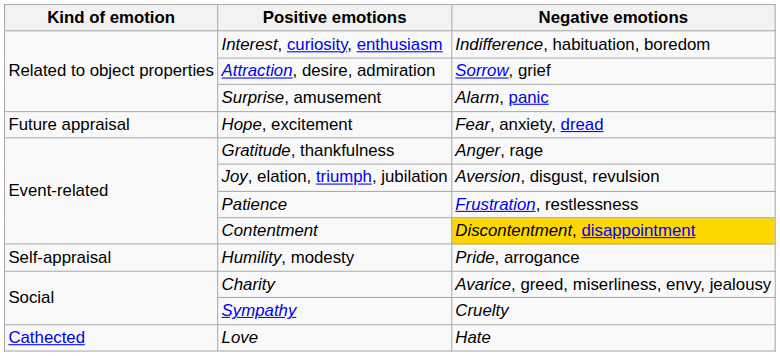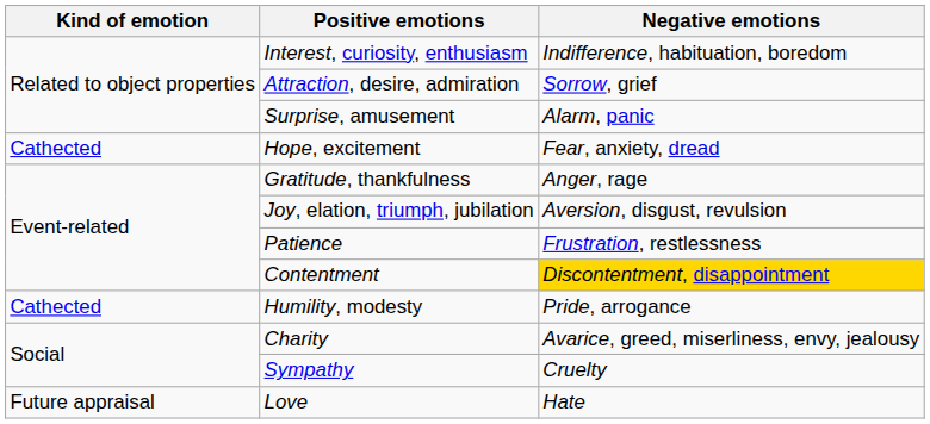Hope, excitement | Kind of emotion: Future appraisal -> Cathected
Humility, modesty | Kind of emotion: Self-appraisal -> Cathected
Love | Kind of emotion: Cathected -> Future appraisal
